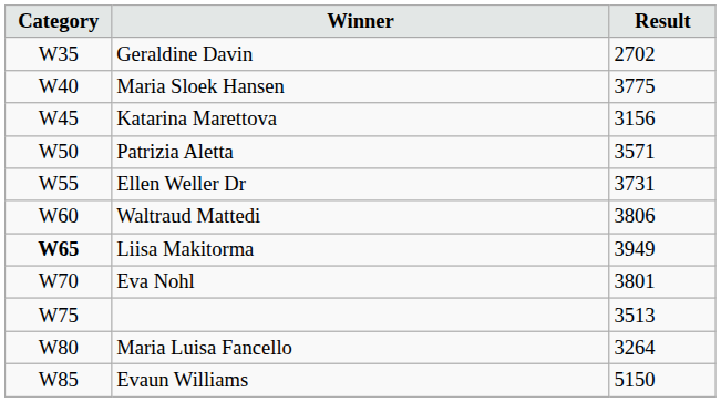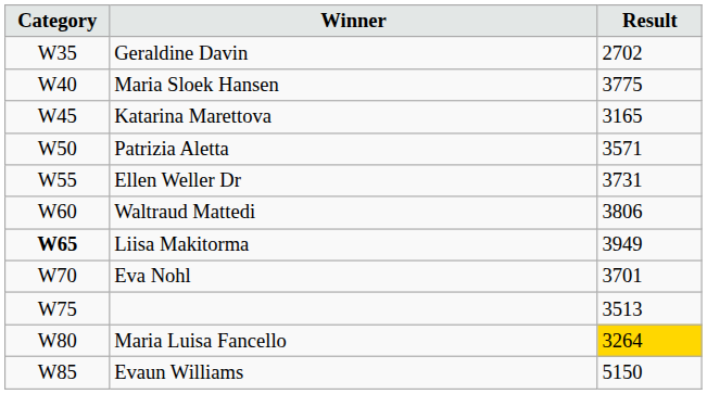Katarina Marettova | Result: 3156 -> 3165
Eva Nohl | Result: 3801 -> 3701
Maria Luisa Fancello | Result: no background -> gold background
